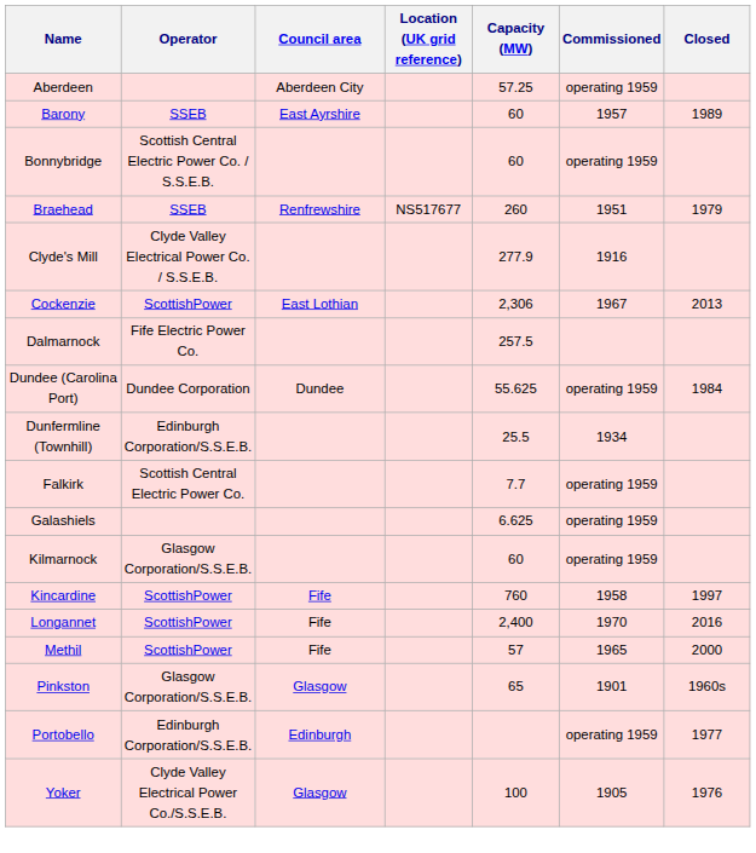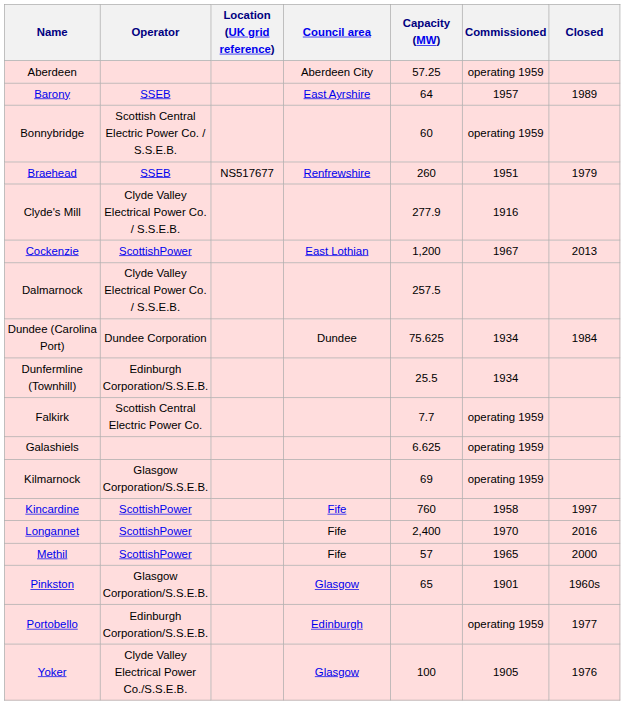columns swapped: Location (UK grid reference) <-> Council area
Barony | Capacity (MW): 60 -> 64
Cockenzie | Capacity (MW): 2,306 -> 1,200
Dalmarnock | Operator: Fife Electric Power Co. -> Clyde Valley Electrical Power Co. / S.S.E.B.
Dundee (Carolina Port) | Capacity (MW): 55.625 -> 75.625
Dundee (Carolina Port) | Commissioned: operating 1959 -> 1934
Kilmarnock | Capacity (MW): 60 -> 69
